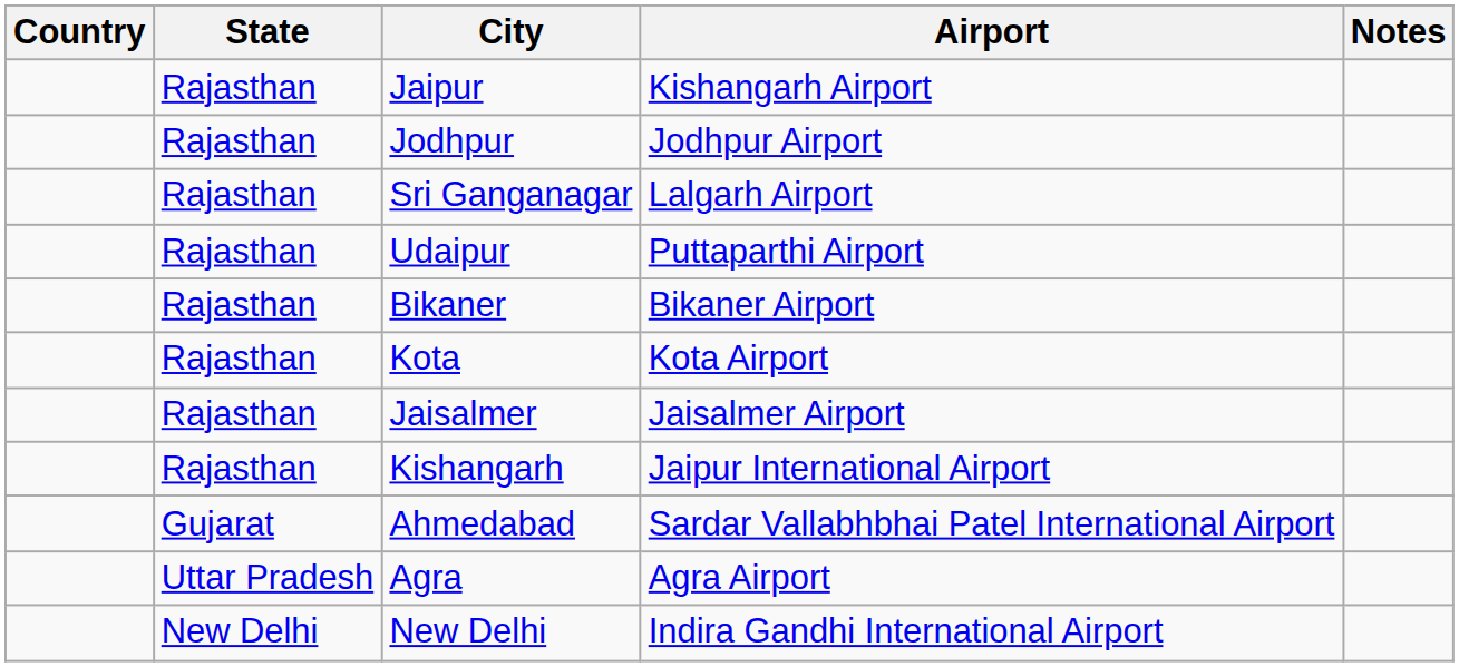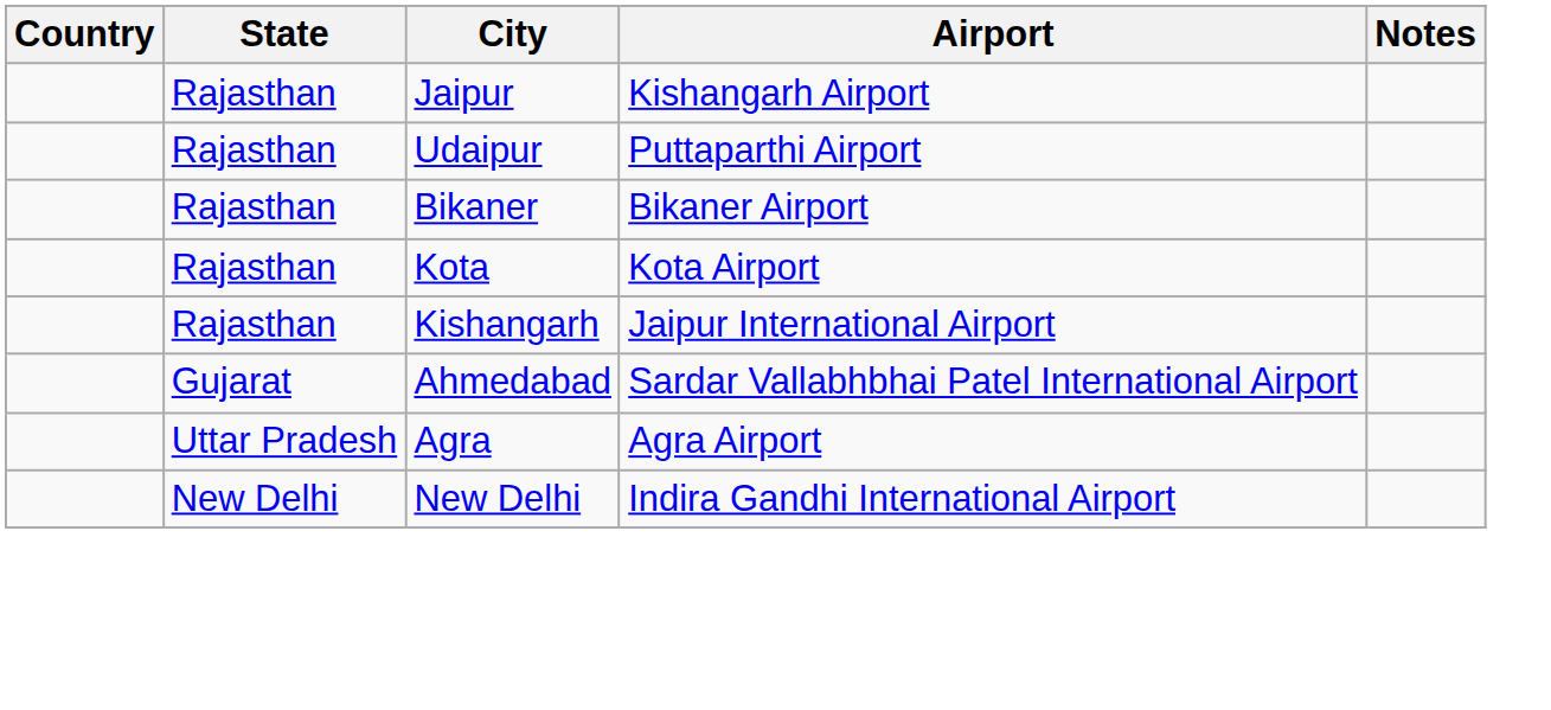- row: Rajasthan | Jodhpur | Jodhpur Airport
- row: Rajasthan | Sri Ganganagar | Lalgarh Airport
- row: Rajasthan | Jaisalmer | Jaisalmer Airport
